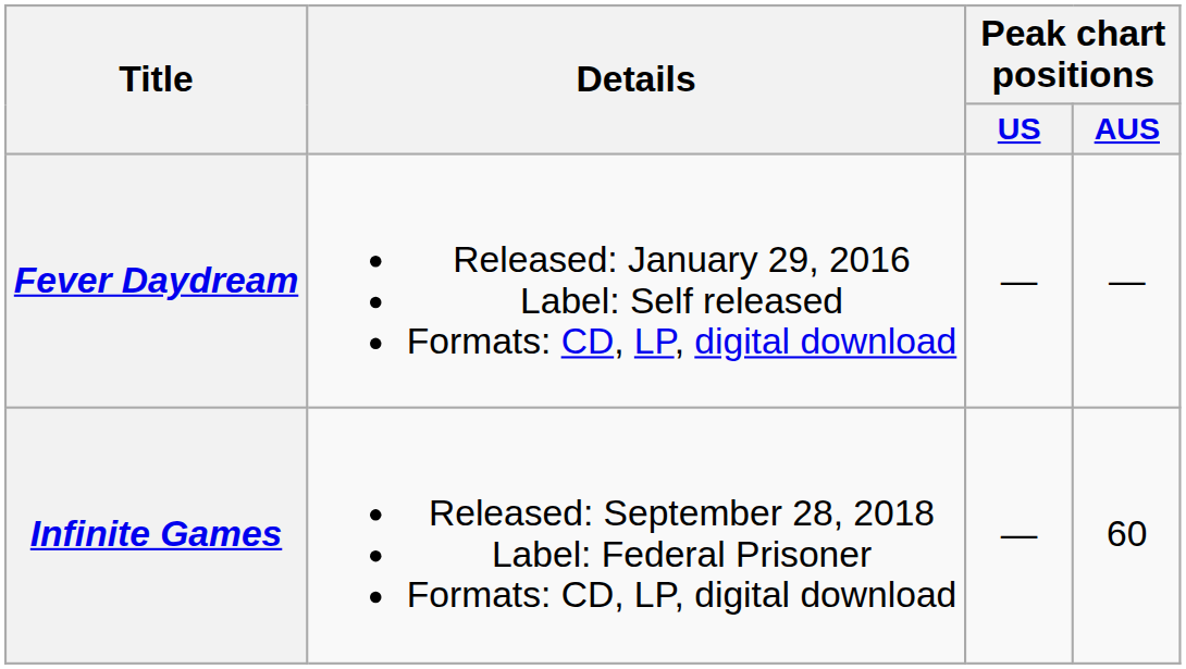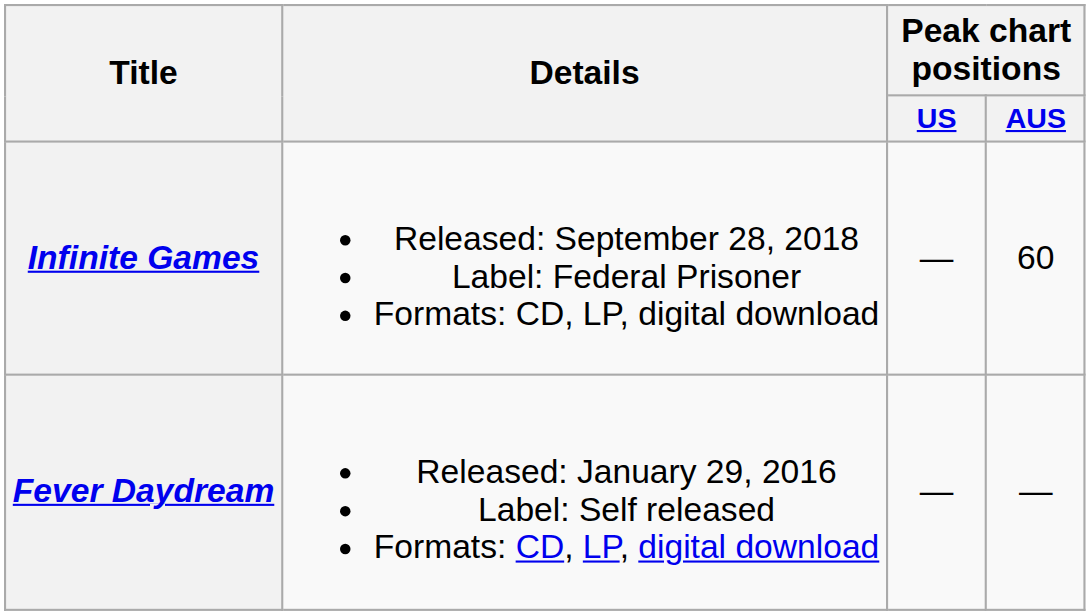rows swapped: Fever Daydream <-> Infinite Games
